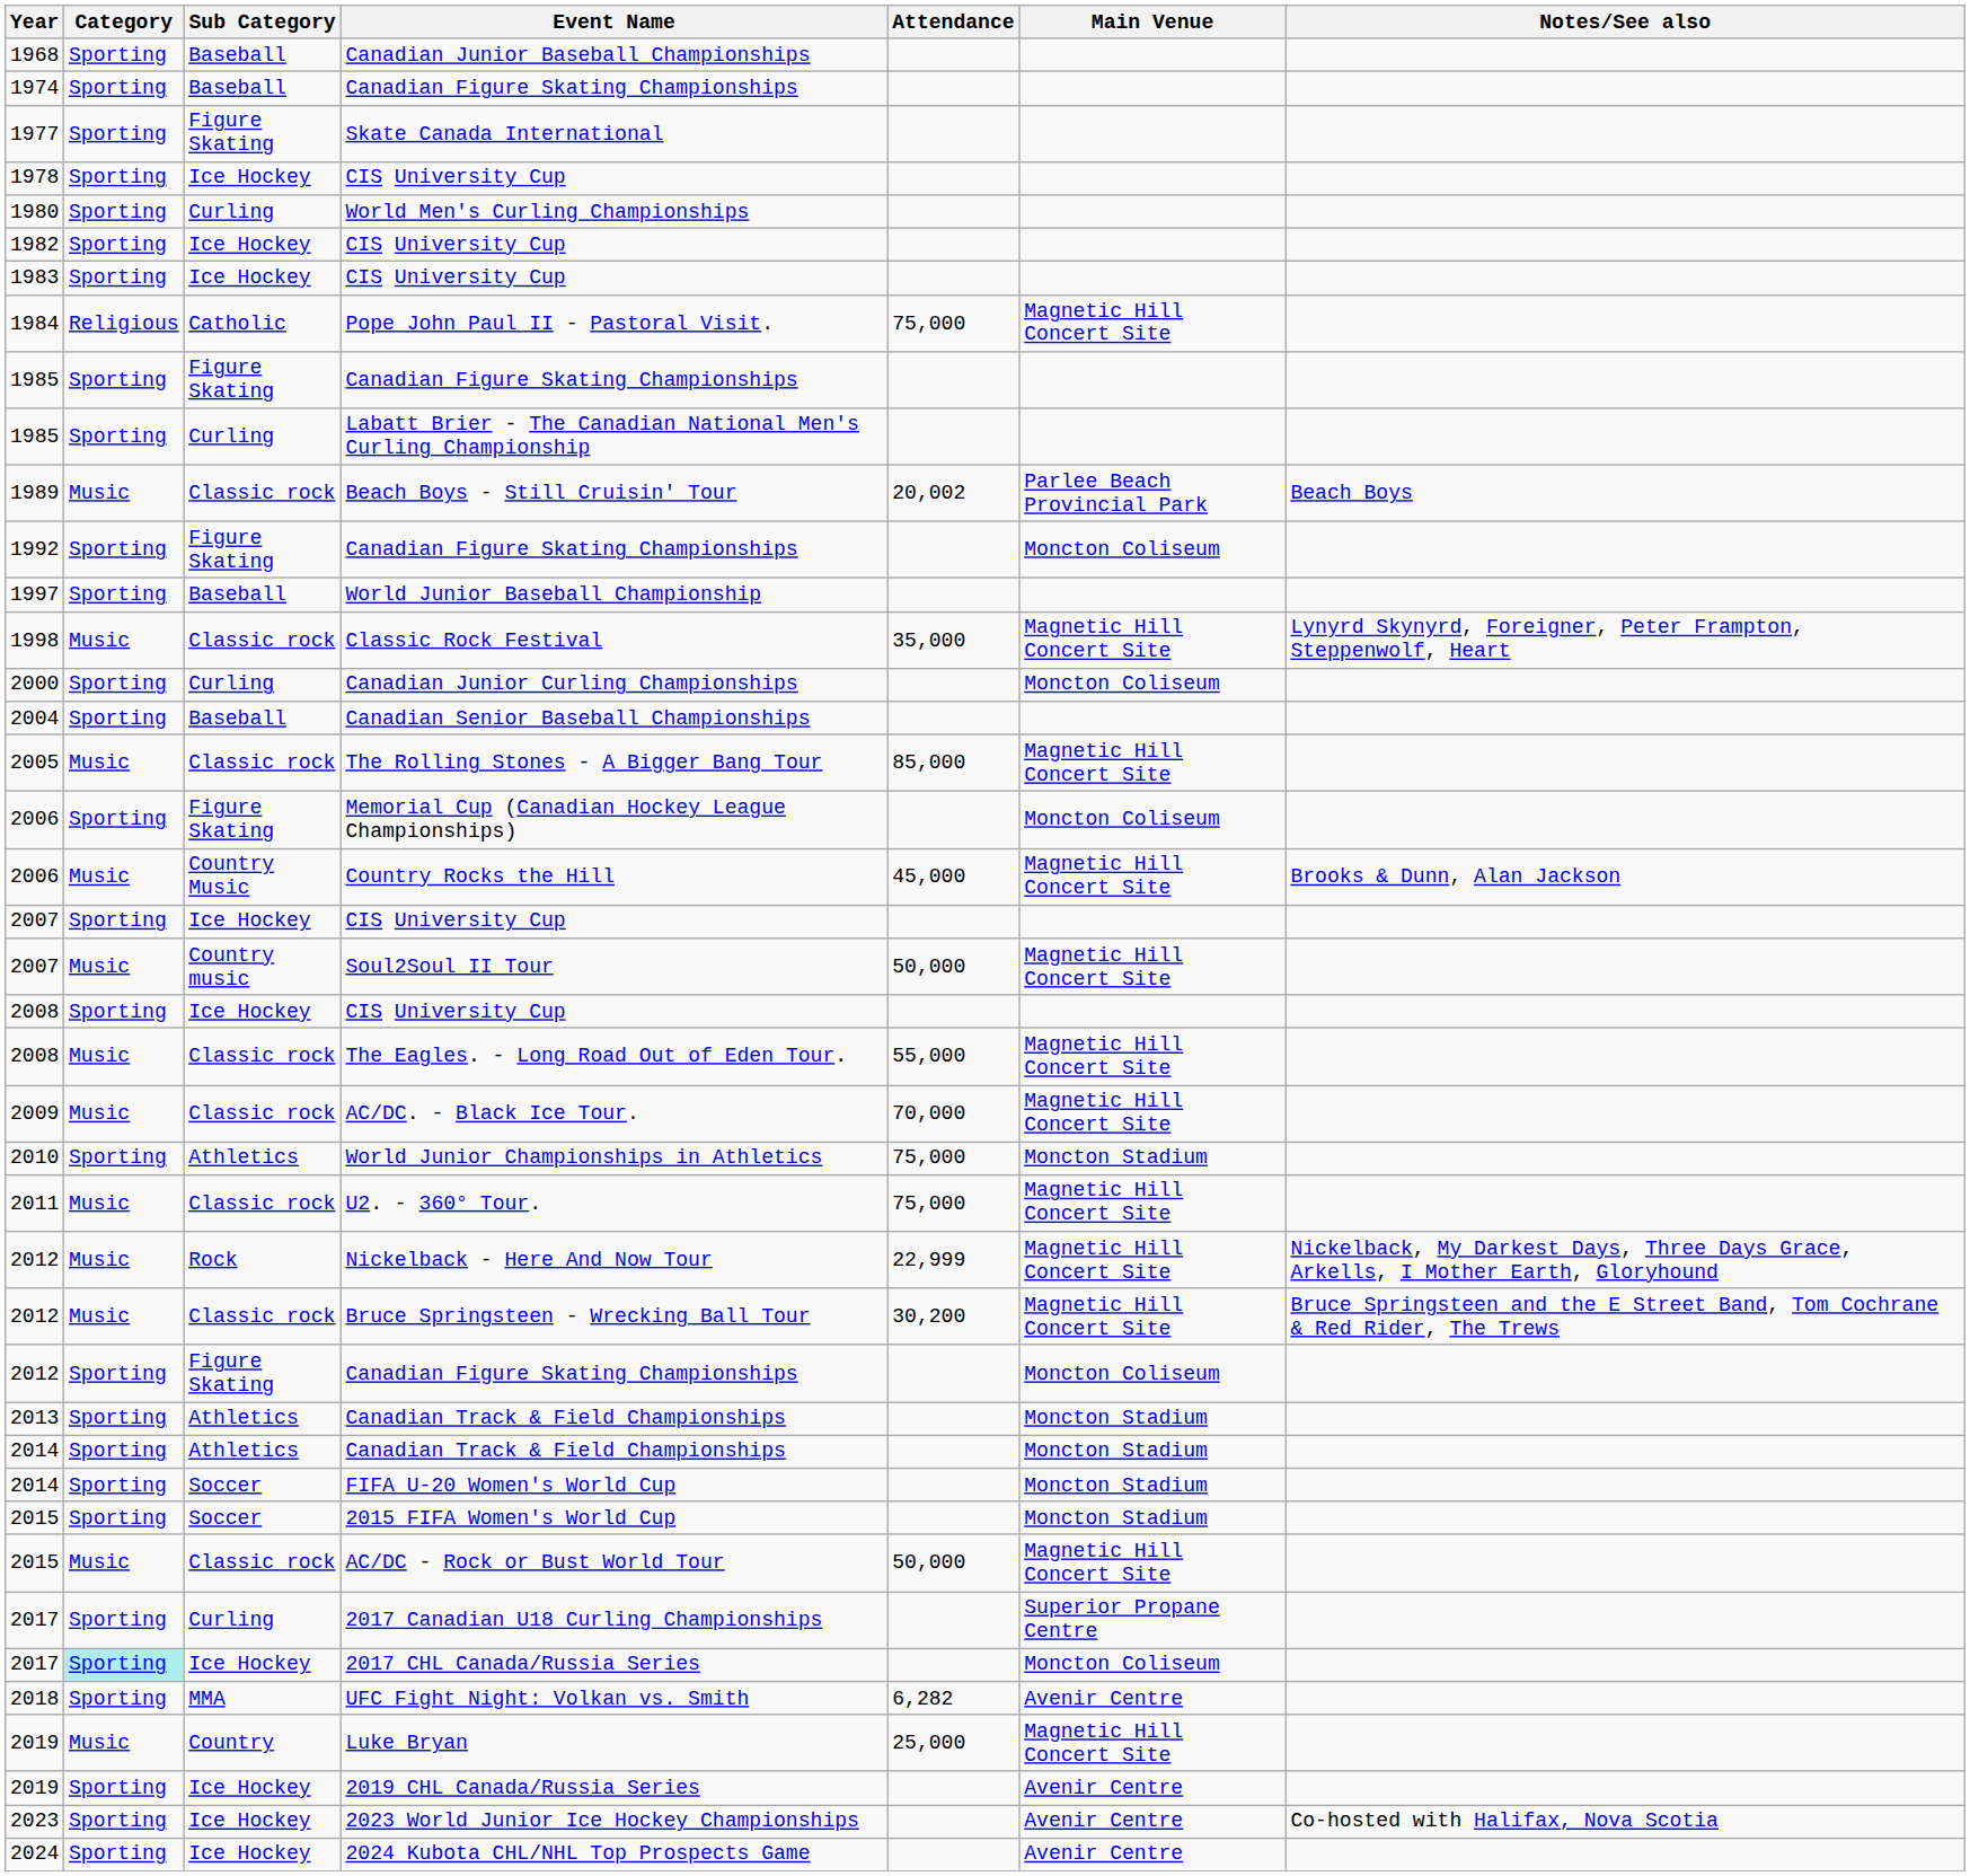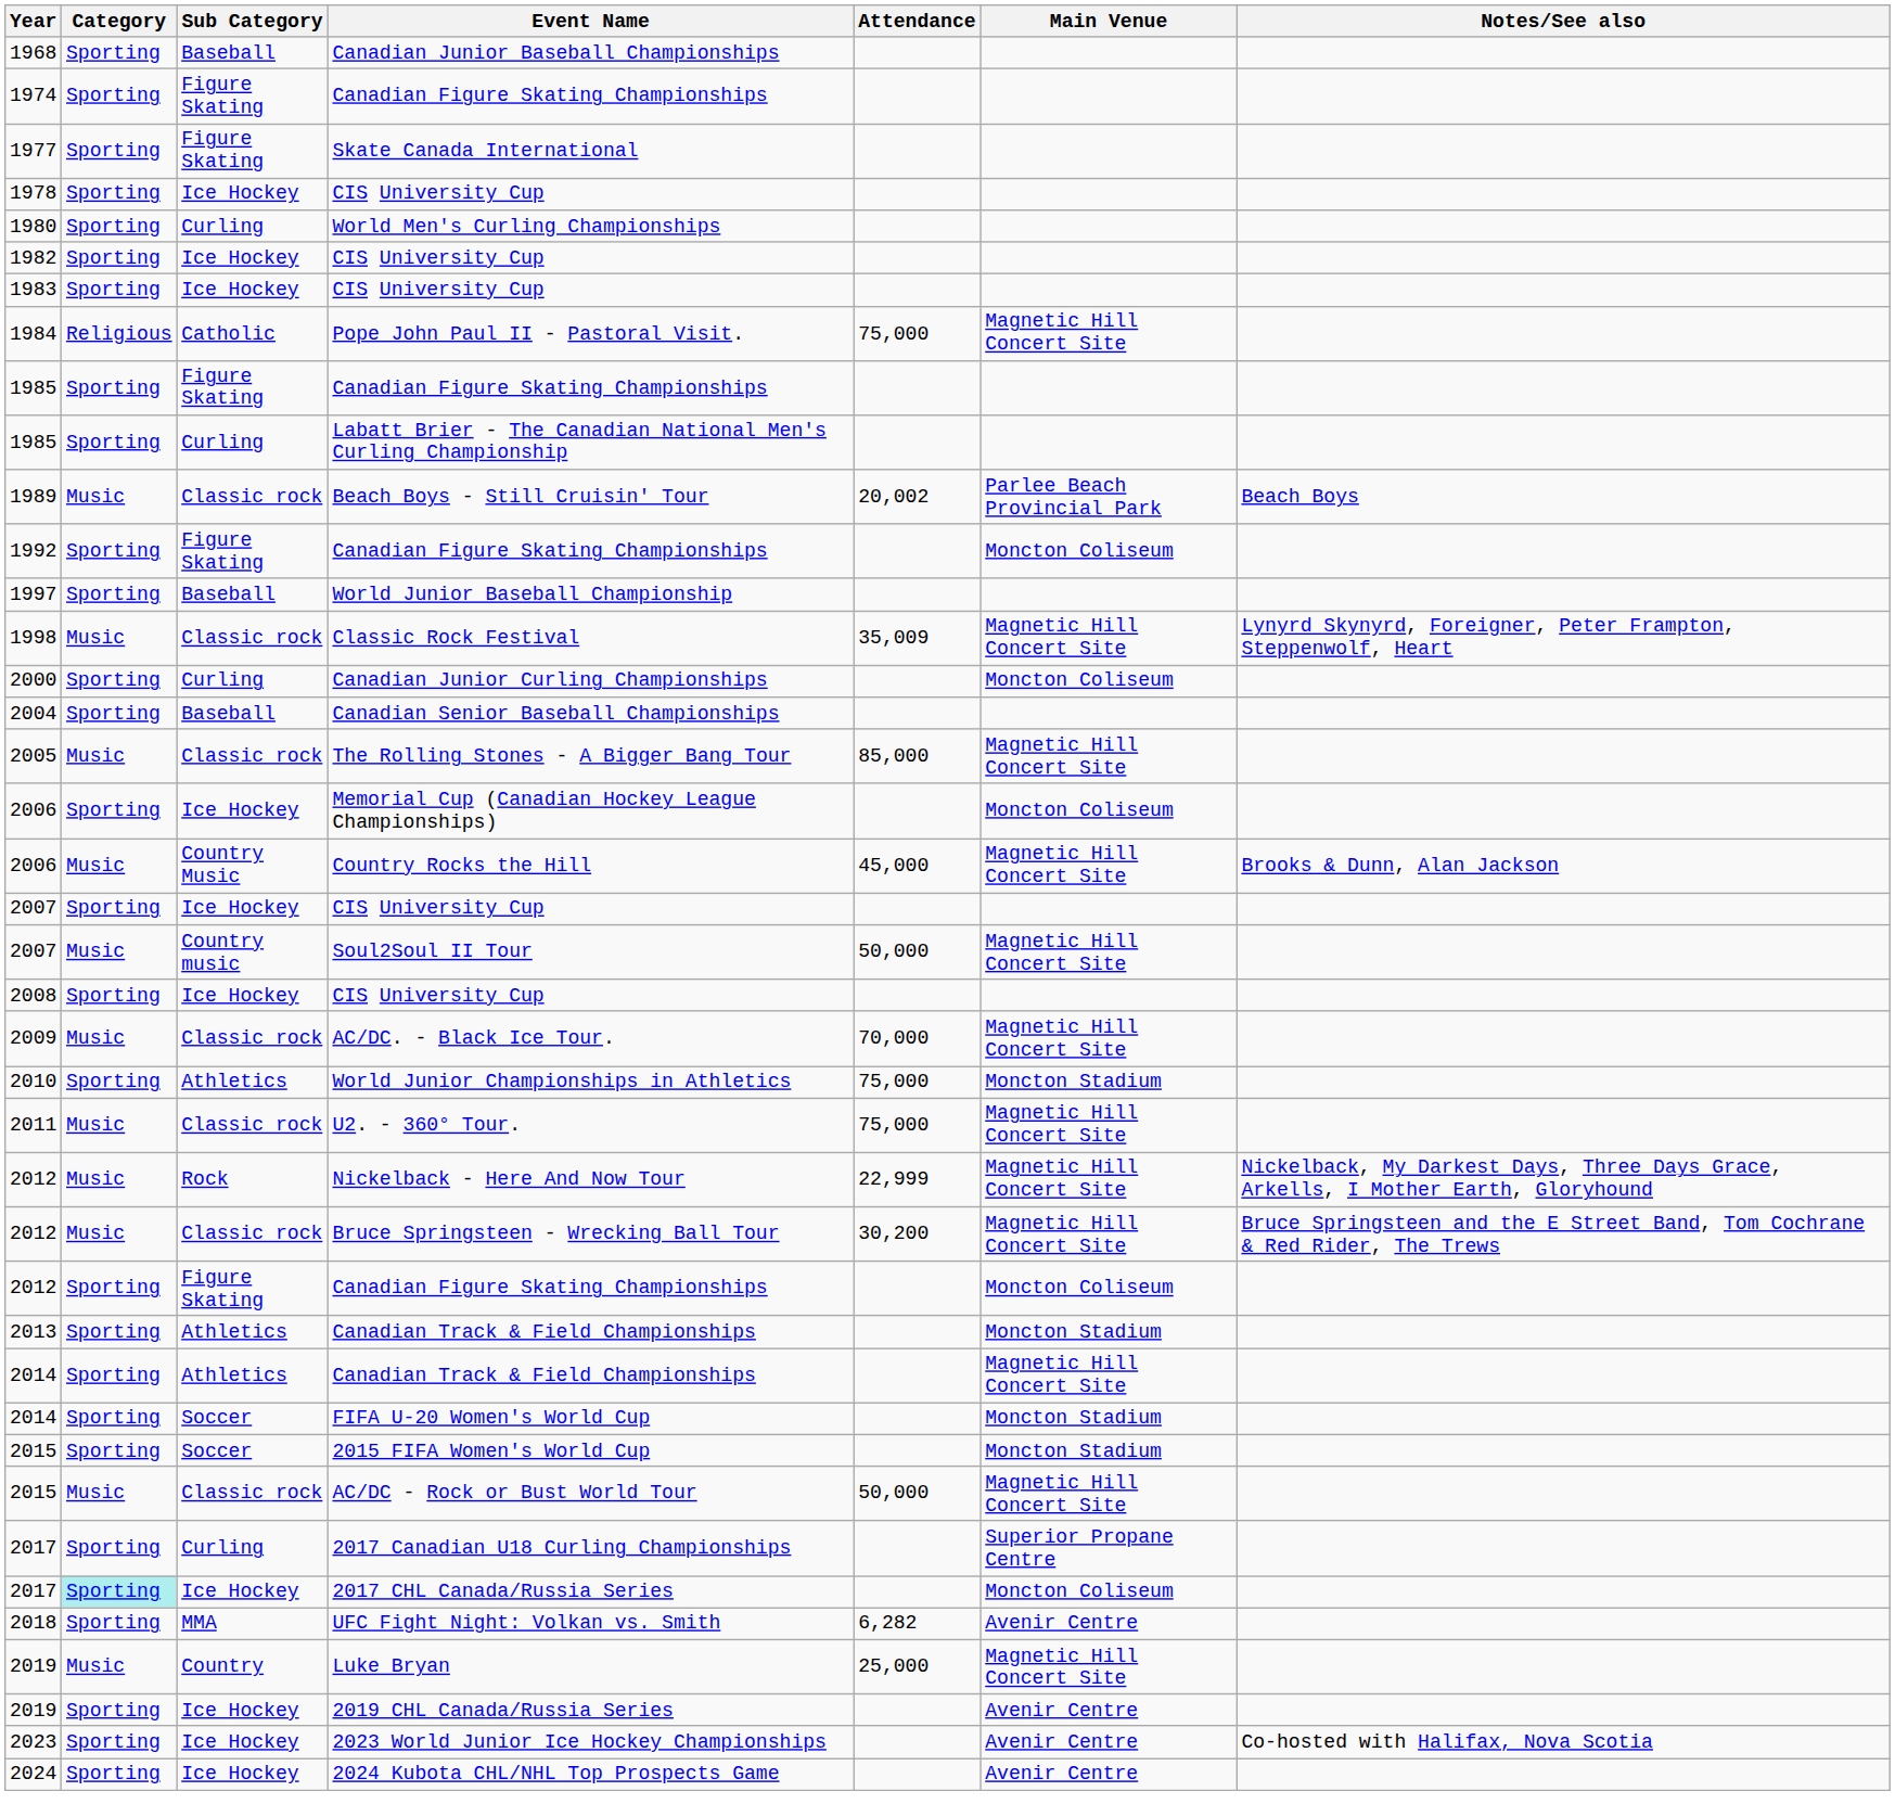1974 / Canadian Figure Skating Championships | Sub Category: Baseball -> Figure Skating
Classic Rock Festival | Attendance: 35,000 -> 35,009
Memorial Cup (Canadian Hockey League Championships) | Sub Category: Figure Skating -> Ice Hockey
- row: 2008 | Music | Classic rock | The Eagles. - Long Road Out of Eden Tour. | 55,000 | Magnetic Hill Concert Site
2014 / Canadian Track & Field Championships | Main Venue: Moncton Stadium -> Magnetic Hill Concert Site
